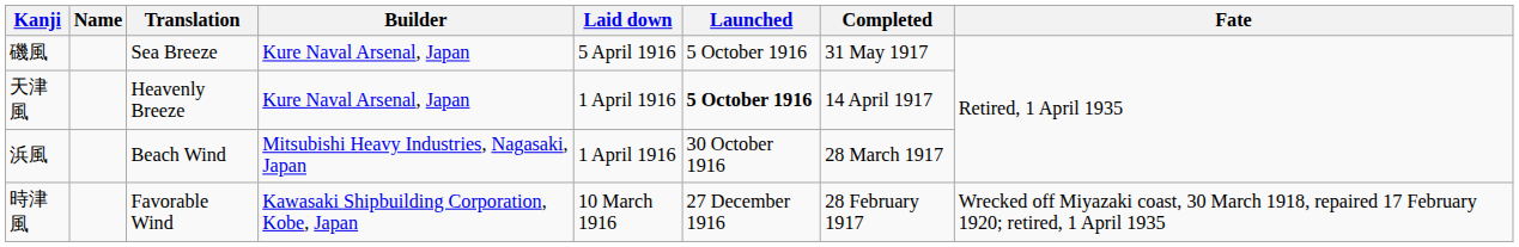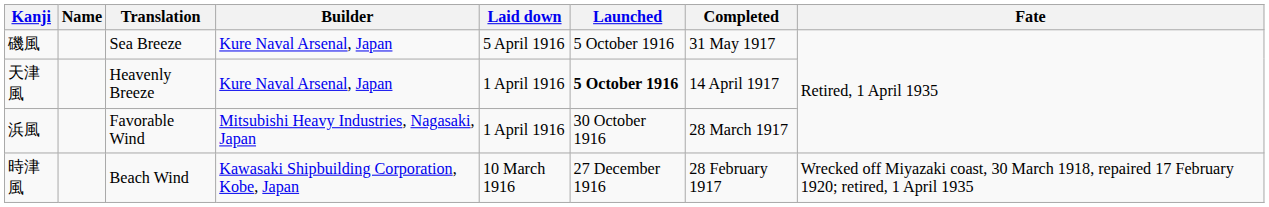浜風 | Translation: Beach Wind -> Favorable Wind
時津風 | Translation: Favorable Wind -> Beach Wind
